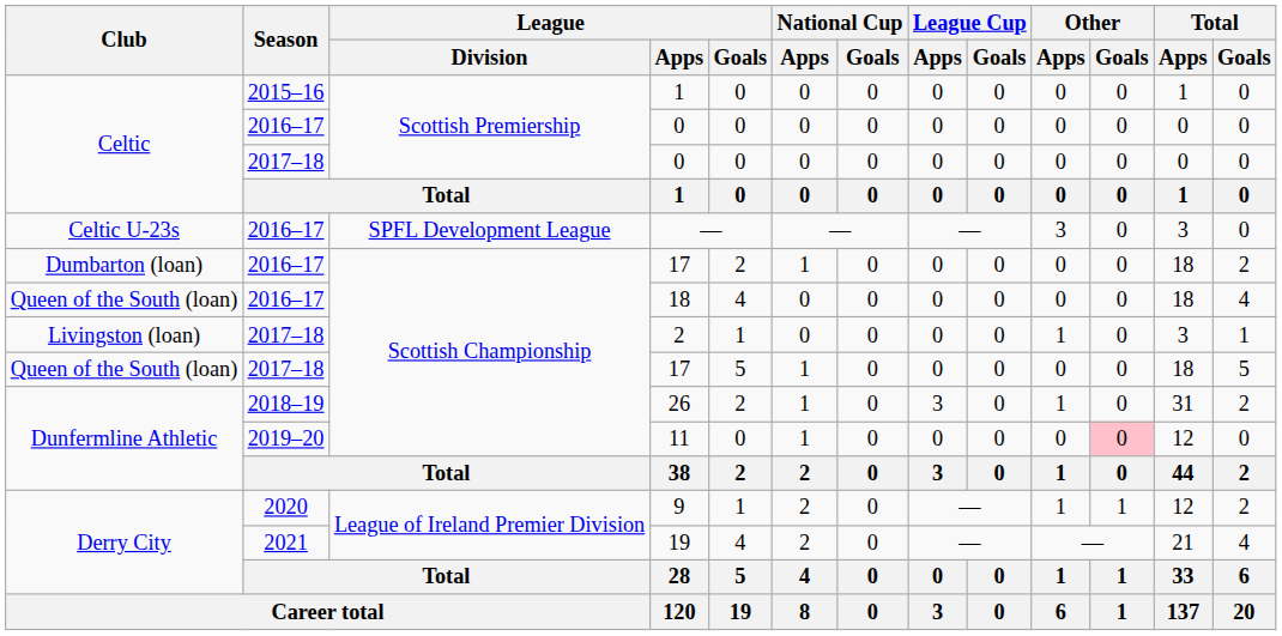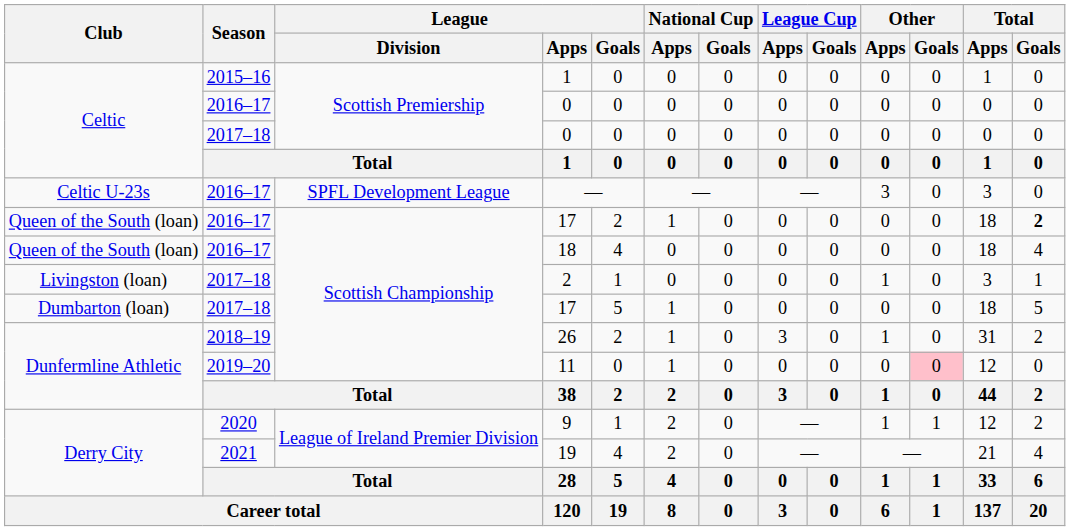2016–17 / 17 | Club: Dumbarton (loan) -> Queen of the South (loan)
2016–17 / 17 | Total / Goals: normal -> bold
2017–18 / 17 | Club: Queen of the South (loan) -> Dumbarton (loan)
